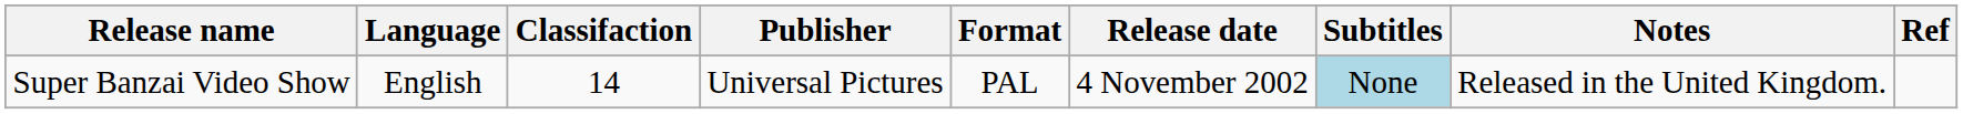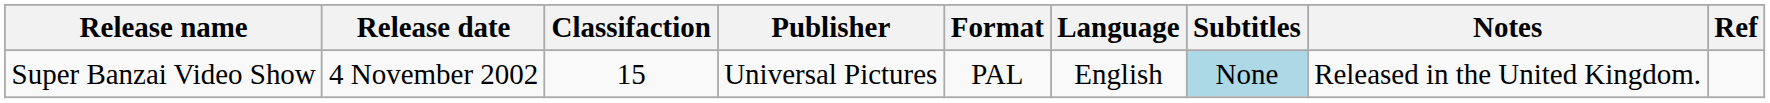columns swapped: Release date <-> Language
Super Banzai Video Show | Classifaction: 14 -> 15
